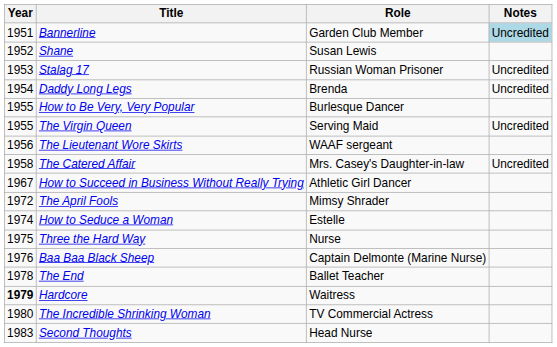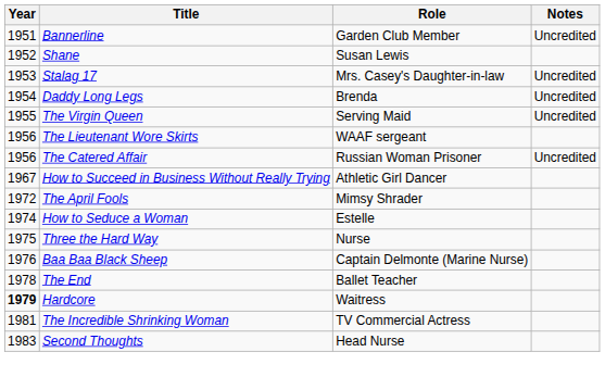Bannerline | Notes: lightblue background -> no background
Stalag 17 | Role: Russian Woman Prisoner -> Mrs. Casey's Daughter-in-law
- row: 1955 | How to Be Very, Very Popular | Burlesque Dancer
The Catered Affair | Year: 1958 -> 1956
The Catered Affair | Role: Mrs. Casey's Daughter-in-law -> Russian Woman Prisoner
The Incredible Shrinking Woman | Year: 1980 -> 1981
